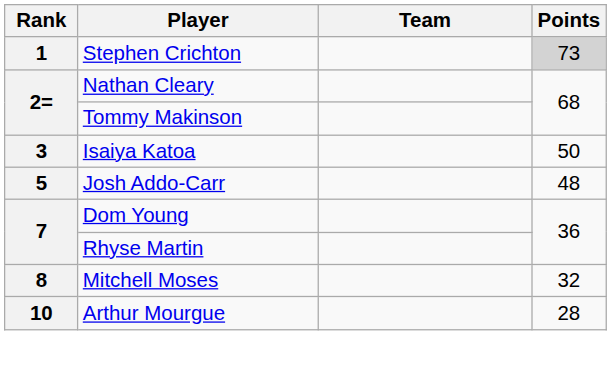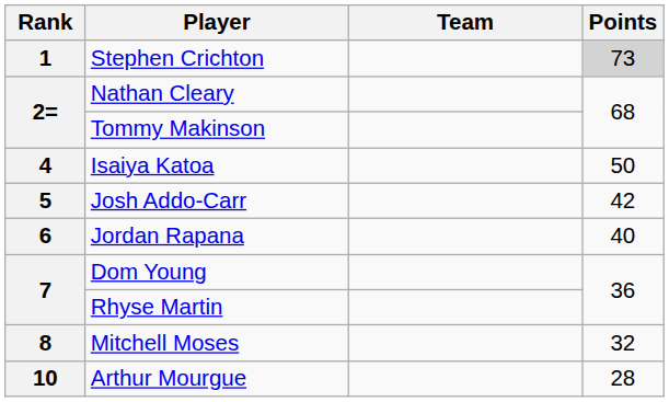Isaiya Katoa | Rank: 3 -> 4
Josh Addo-Carr | Points: 48 -> 42
+ row: 6 | Jordan Rapana | 40
